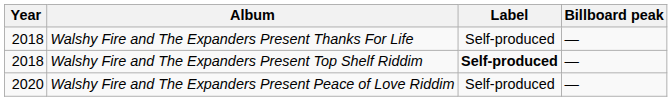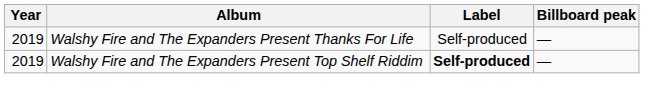Walshy Fire and The Expanders Present Thanks For Life | Year: 2018 -> 2019
Walshy Fire and The Expanders Present Top Shelf Riddim | Year: 2018 -> 2019
- row: 2020 | Walshy Fire and The Expanders Present Peace of Love Riddim | Self-produced | —
